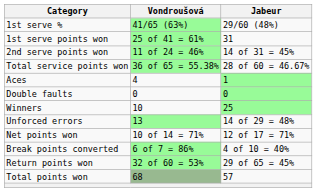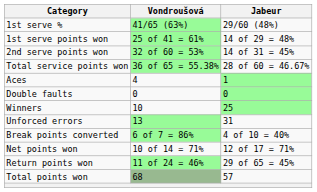1st serve points won | Jabeur: 31 -> 14 of 29 = 48%
2nd serve points won | Vondroušová: 11 of 24 = 46% -> 32 of 60 = 53%
Unforced errors | Jabeur: 14 of 29 = 48% -> 31
rows swapped: Net points won <-> Break points converted
Return points won | Vondroušová: 32 of 60 = 53% -> 11 of 24 = 46%
